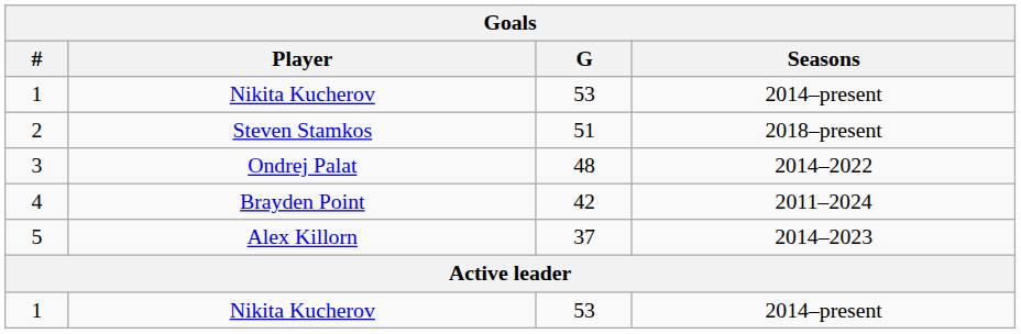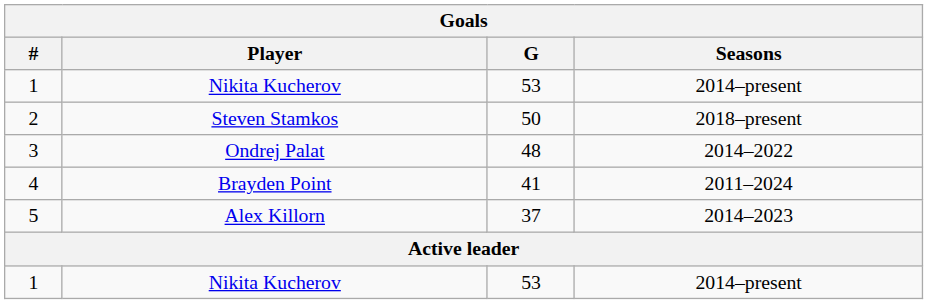2 | G: 51 -> 50
4 | G: 42 -> 41
